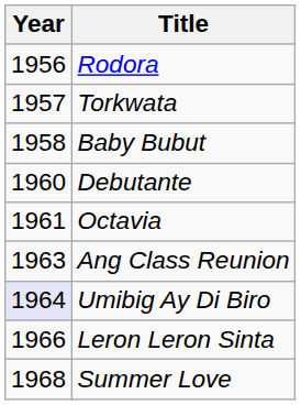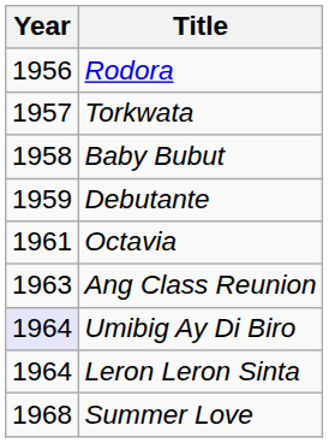Debutante | Year: 1960 -> 1959
Leron Leron Sinta | Year: 1966 -> 1964
